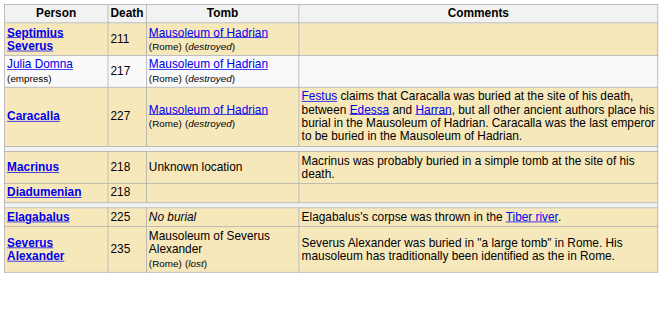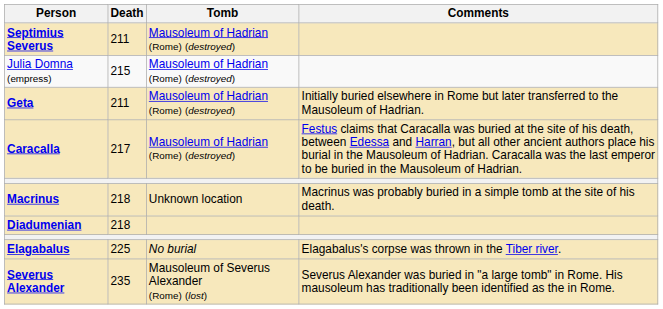Julia Domna (empress) | Death: 217 -> 215
+ row: Geta | 211 | Mausoleum of Hadrian (Rome) (destroyed) | Initially buried elsewhere in Rome but later transferred to the Mausoleum of Hadrian.
Caracalla | Death: 227 -> 217
